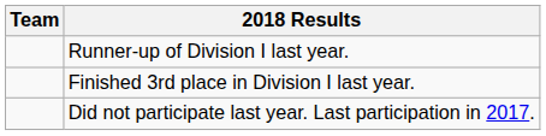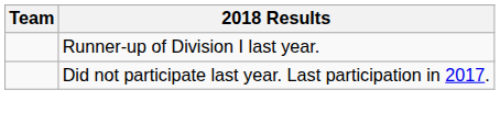- row: Finished 3rd place in Division I last year.
